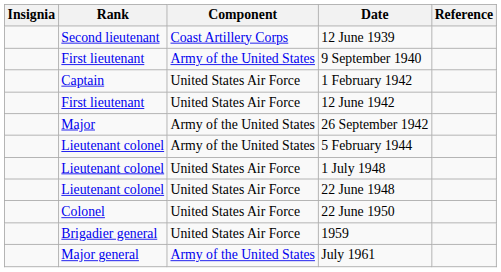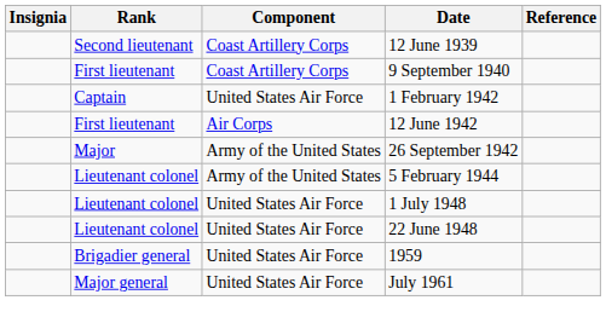9 September 1940 | Component: Army of the United States -> Coast Artillery Corps
12 June 1942 | Component: United States Air Force -> Air Corps
- row: Colonel | United States Air Force | 22 June 1950
July 1961 | Component: Army of the United States -> United States Air Force
